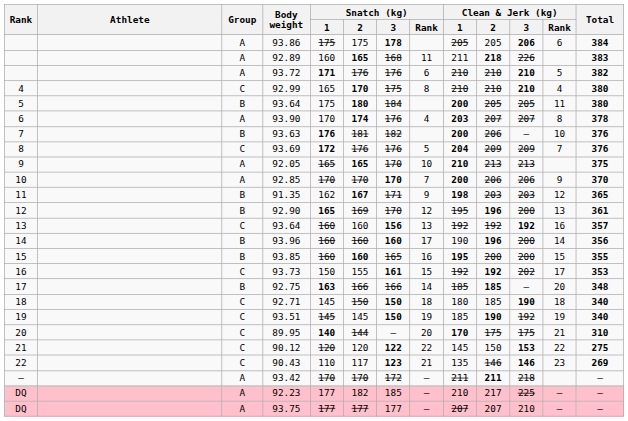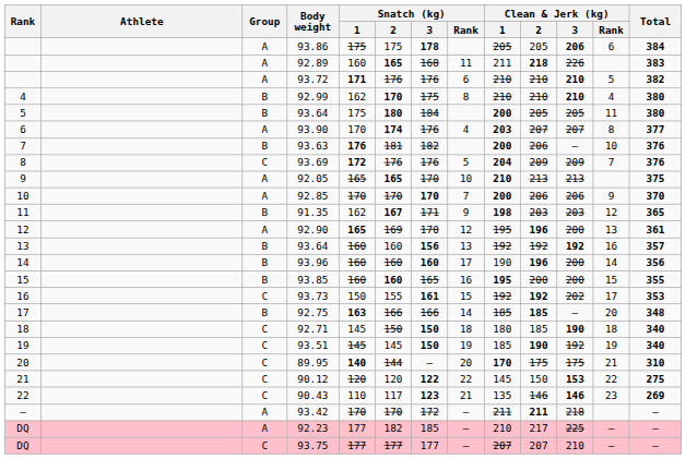92.99 | Group: C -> B
92.99 | Snatch (kg) / 1: 165 -> 162
93.90 | Total: 378 -> 377
92.90 | Group: B -> A
13 / 93.64 | Group: C -> B
93.75 | Group: A -> C
